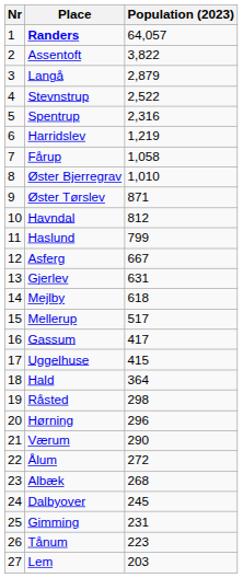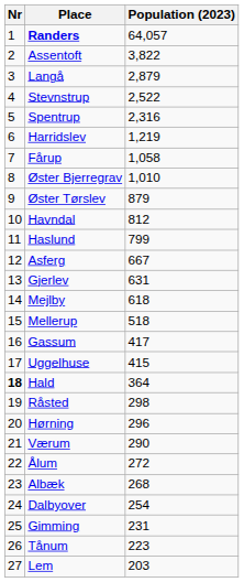Øster Tørslev | Population (2023): 871 -> 879
Mellerup | Population (2023): 517 -> 518
Hald | Nr: normal -> bold
Dalbyover | Population (2023): 245 -> 254
